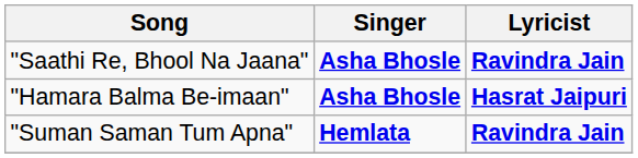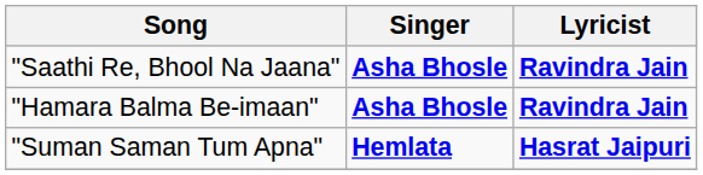"Hamara Balma Be-imaan" | Lyricist: Hasrat Jaipuri -> Ravindra Jain
"Suman Saman Tum Apna" | Lyricist: Ravindra Jain -> Hasrat Jaipuri
